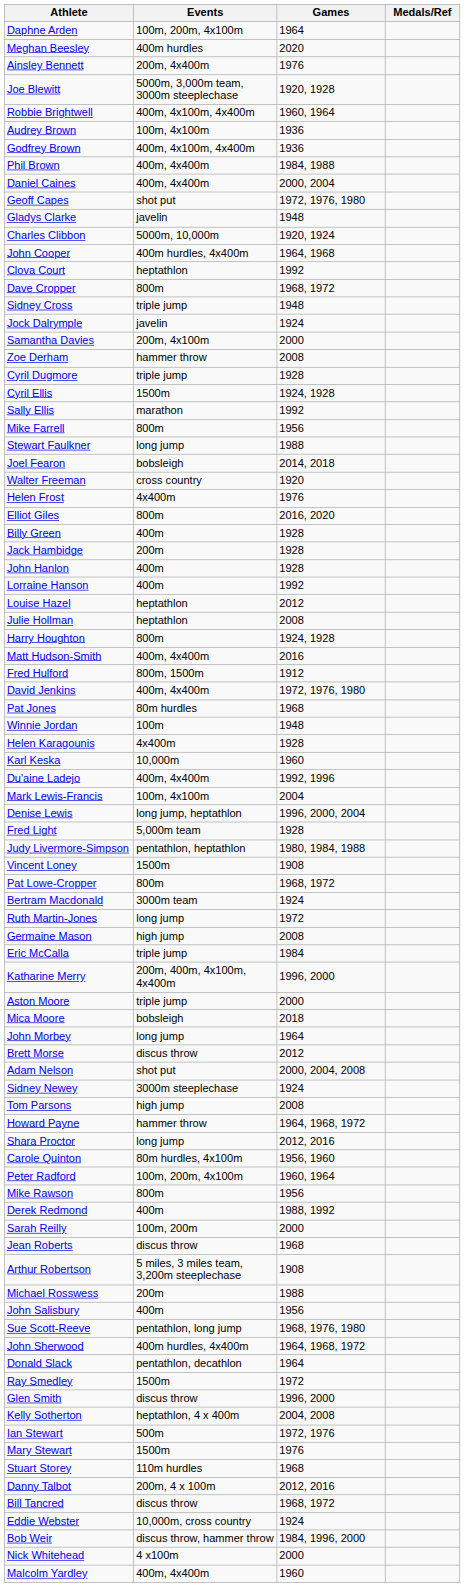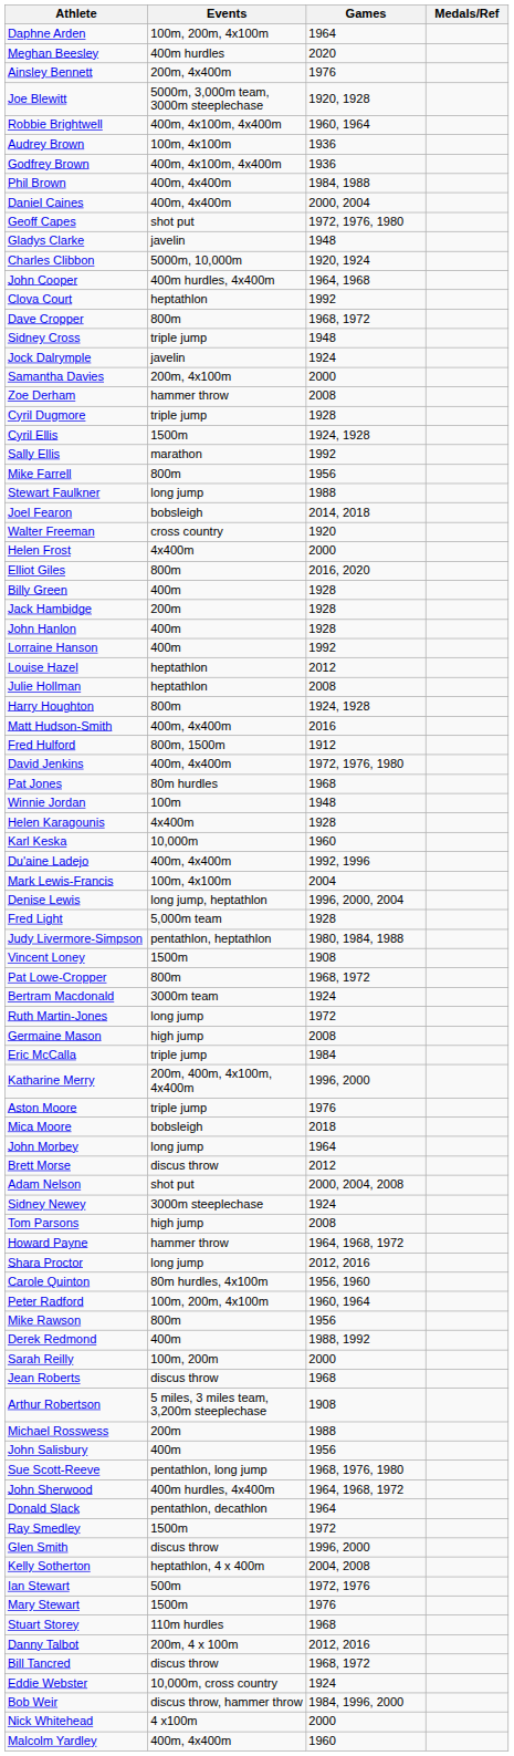Helen Frost | Games: 1976 -> 2000
Aston Moore | Games: 2000 -> 1976
